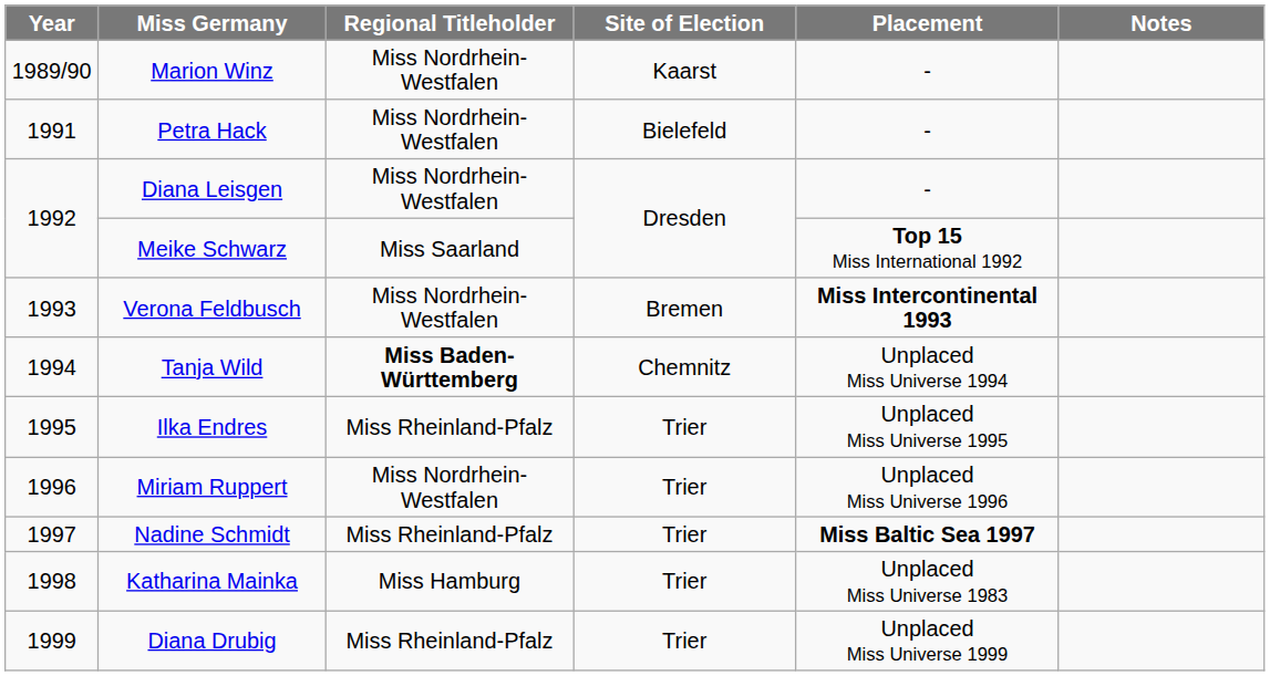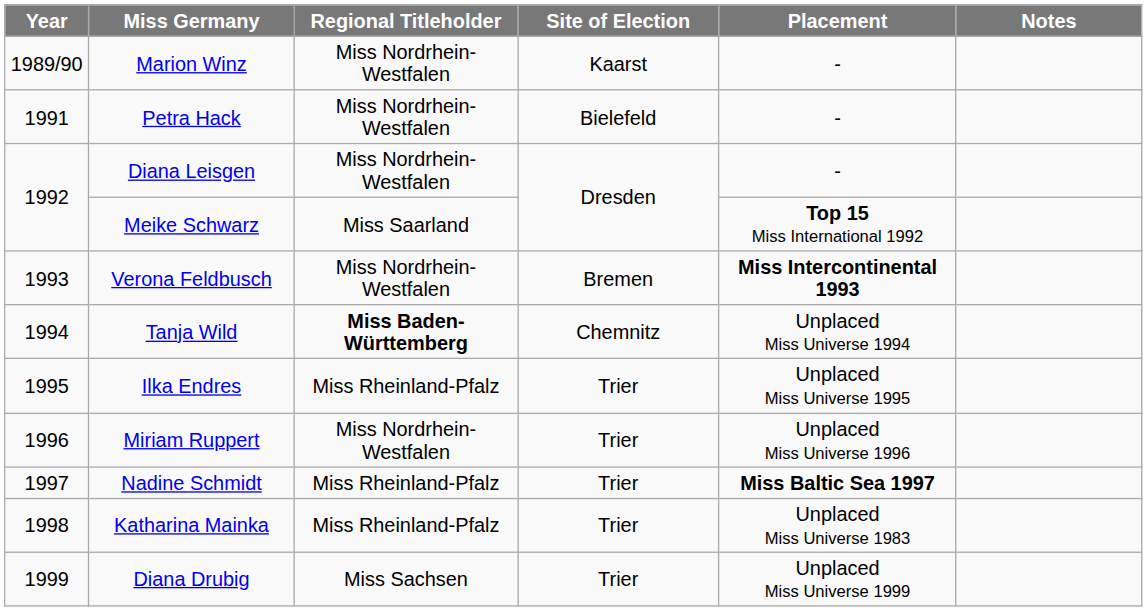Katharina Mainka | Regional Titleholder: Miss Hamburg -> Miss Rheinland-Pfalz
Diana Drubig | Regional Titleholder: Miss Rheinland-Pfalz -> Miss Sachsen
